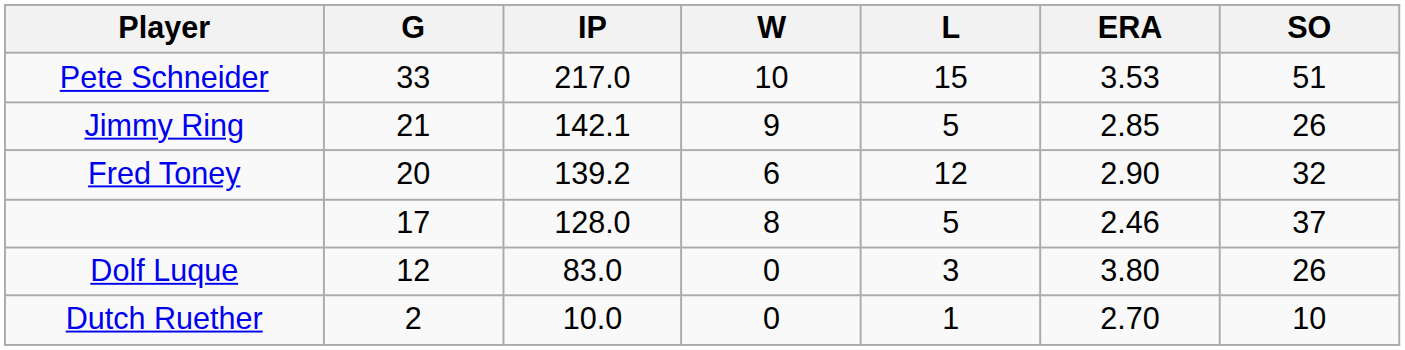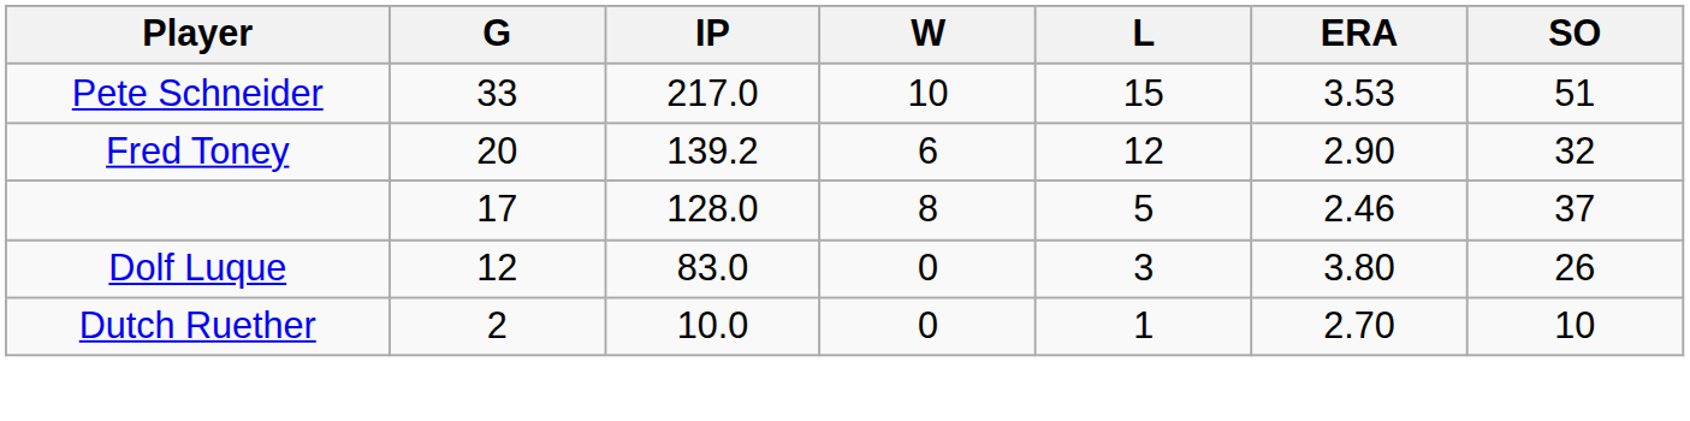- row: Jimmy Ring | 21 | 142.1 | 9 | 5 | 2.85 | 26
